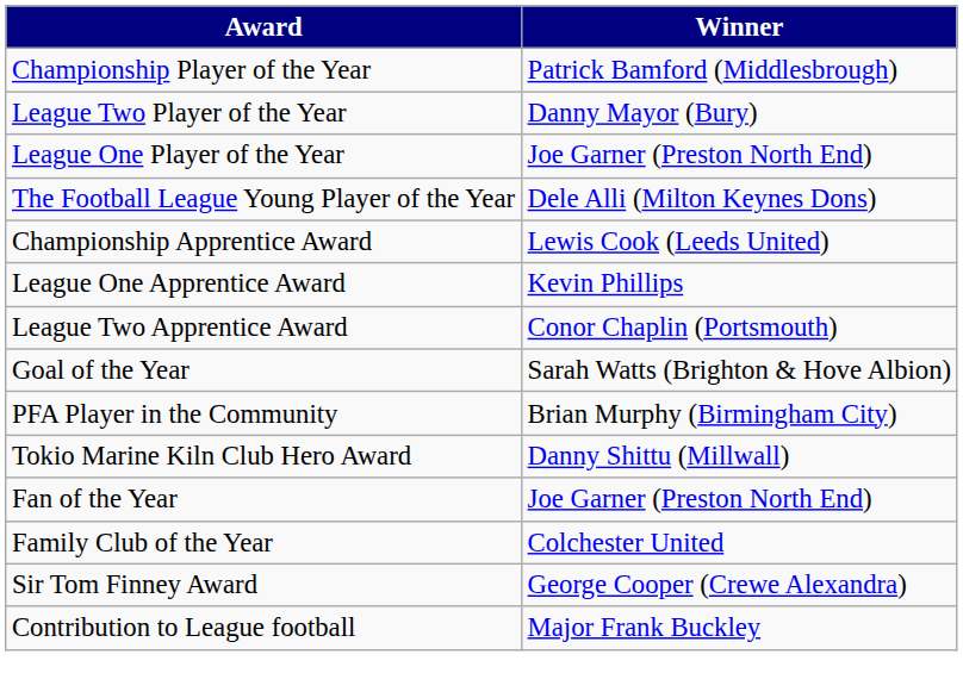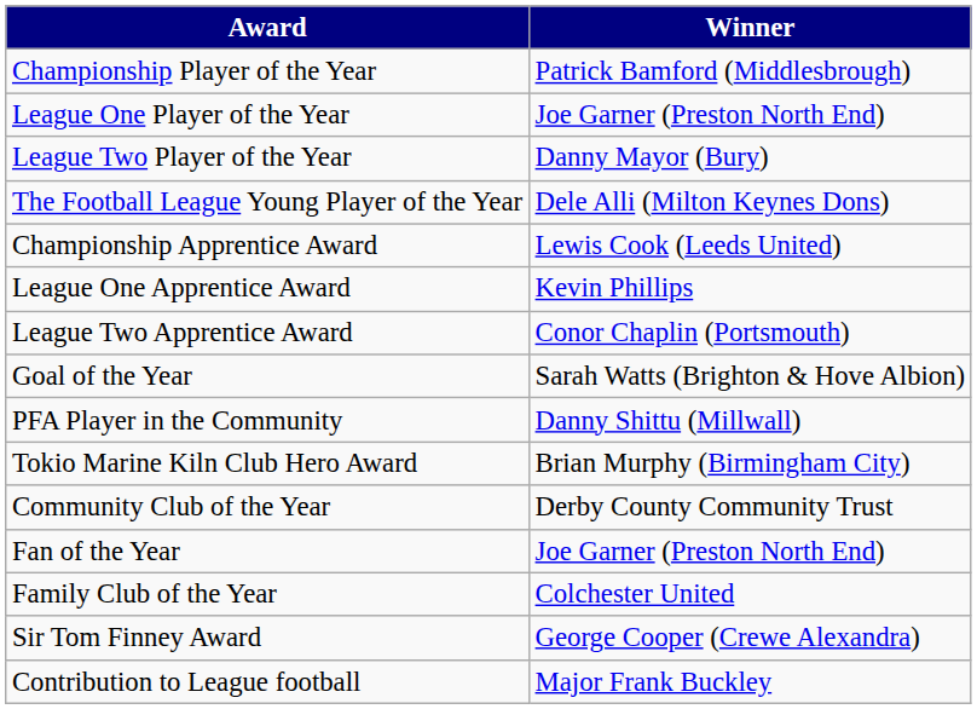rows swapped: League One Player of the Year <-> League Two Player of the Year
PFA Player in the Community | Winner: Brian Murphy (Birmingham City) -> Danny Shittu (Millwall)
Tokio Marine Kiln Club Hero Award | Winner: Danny Shittu (Millwall) -> Brian Murphy (Birmingham City)
+ row: Community Club of the Year | Derby County Community Trust
